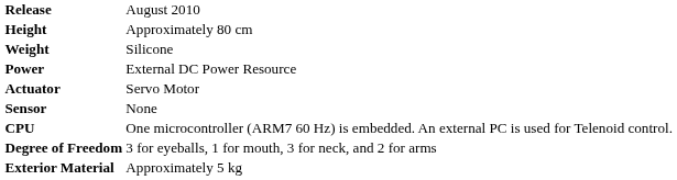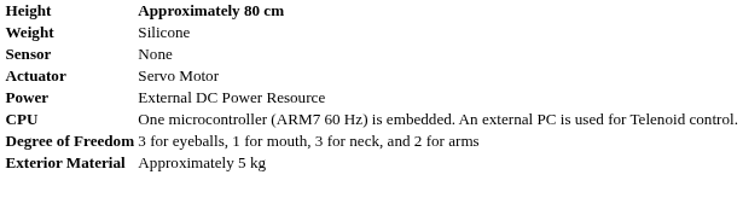- row: Release | August 2010
Height | column 2: normal -> bold
rows swapped: Sensor <-> Power
